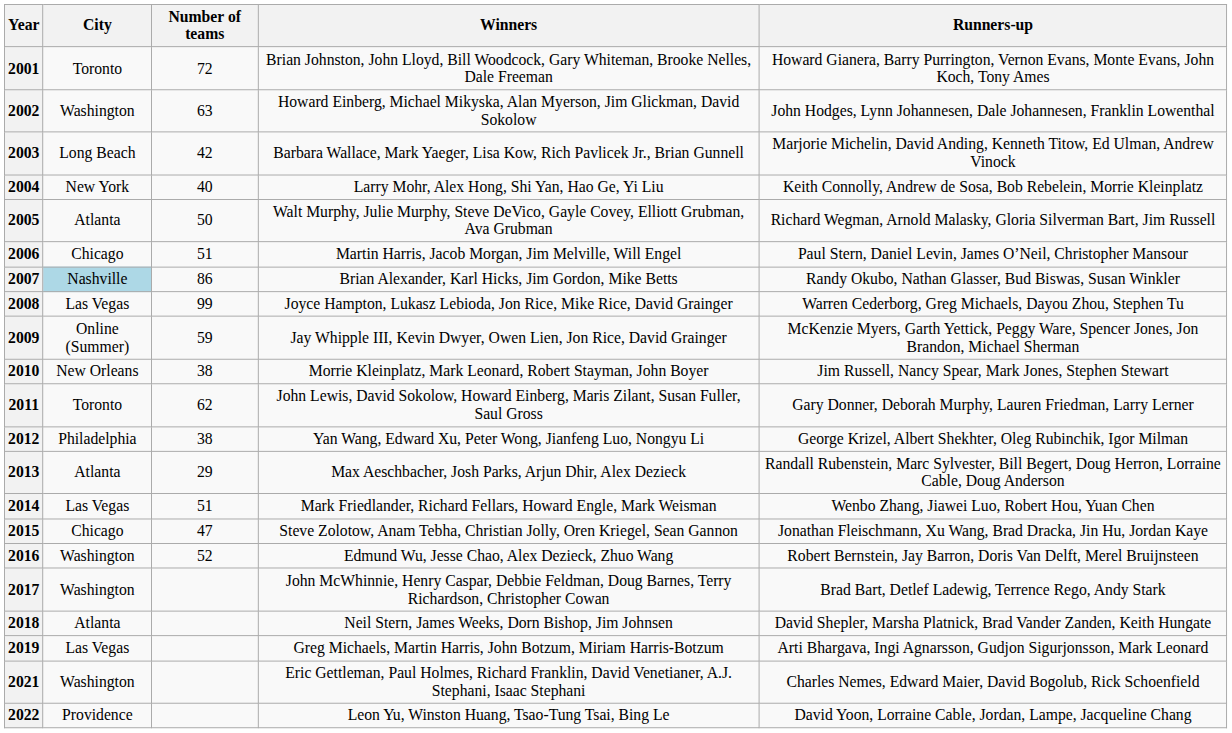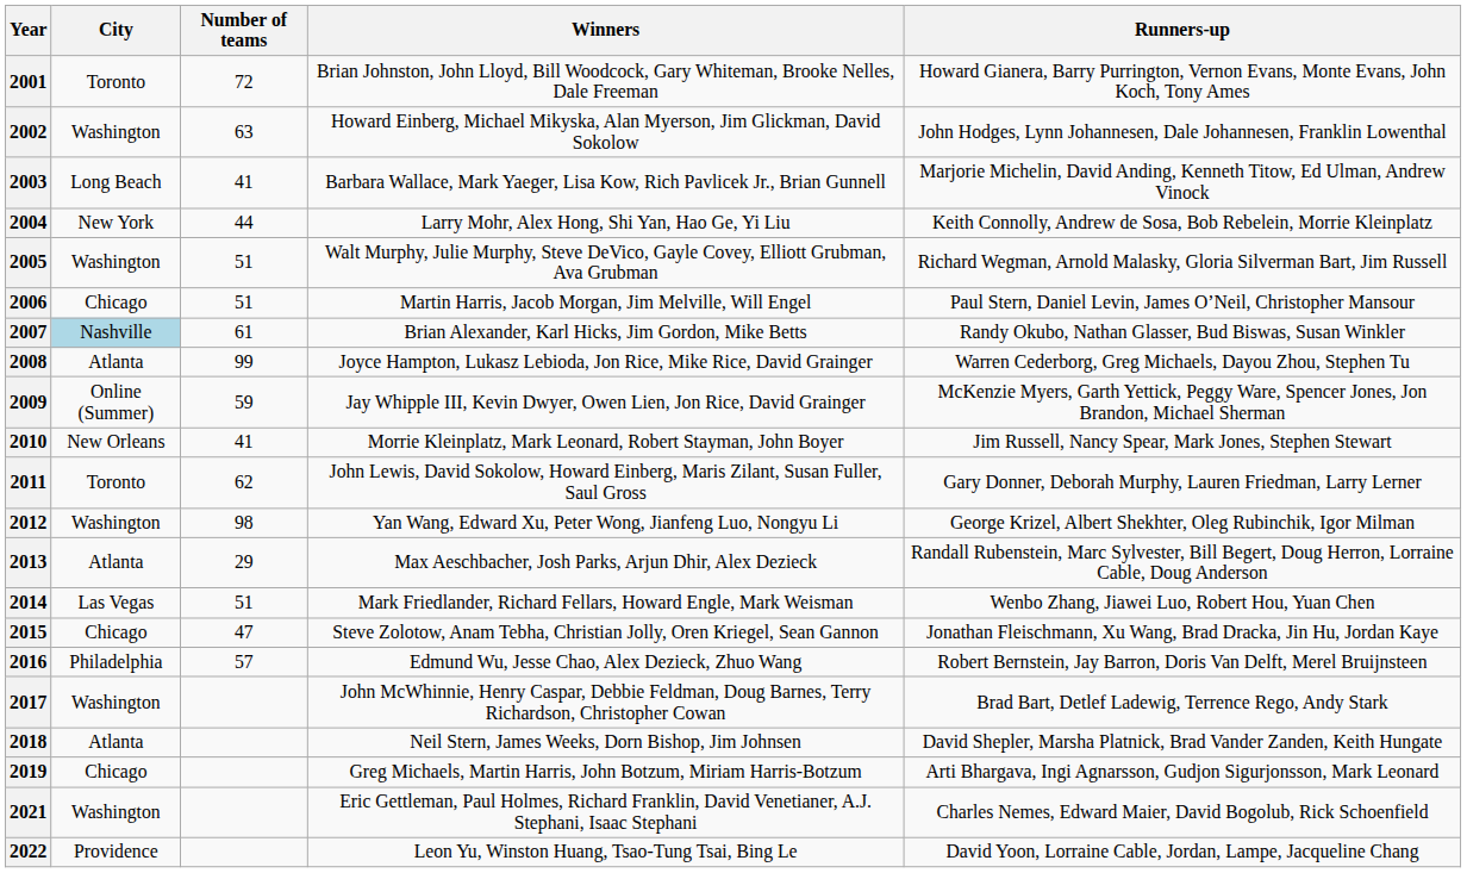2003 | Number of teams: 42 -> 41
2004 | Number of teams: 40 -> 44
2005 | City: Atlanta -> Washington
2005 | Number of teams: 50 -> 51
2007 | Number of teams: 86 -> 61
2008 | City: Las Vegas -> Atlanta
2010 | Number of teams: 38 -> 41
2012 | City: Philadelphia -> Washington
2012 | Number of teams: 38 -> 98
2016 | City: Washington -> Philadelphia
2016 | Number of teams: 52 -> 57
2019 | City: Las Vegas -> Chicago
